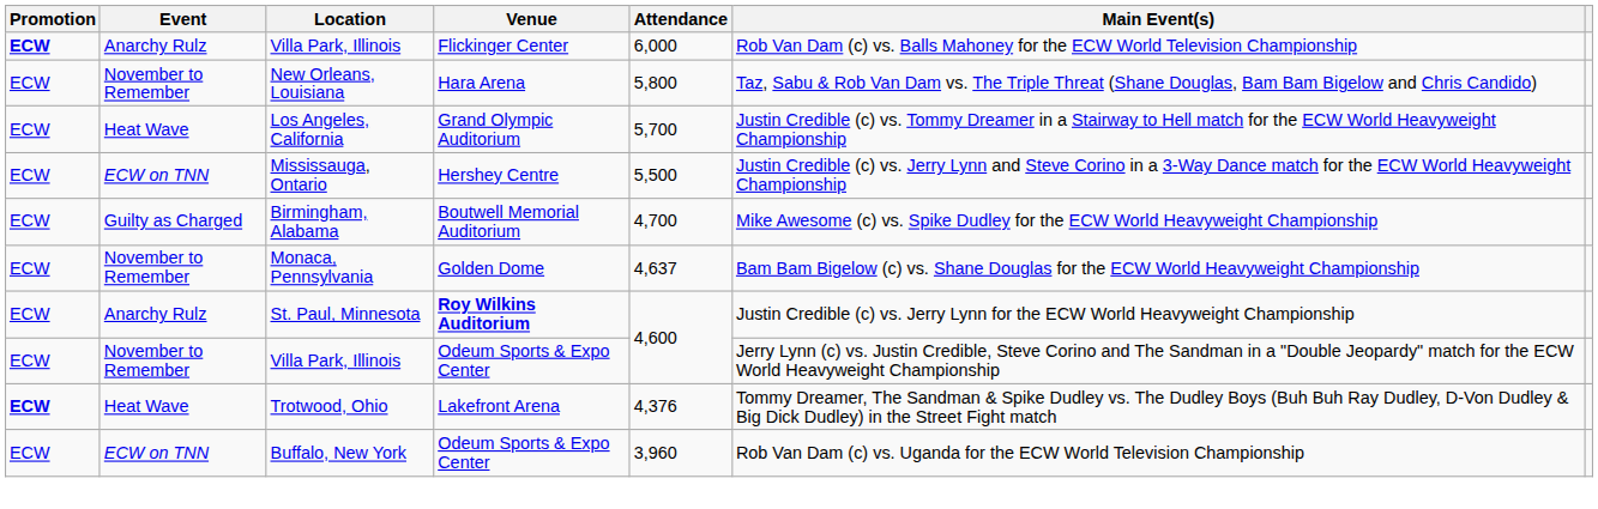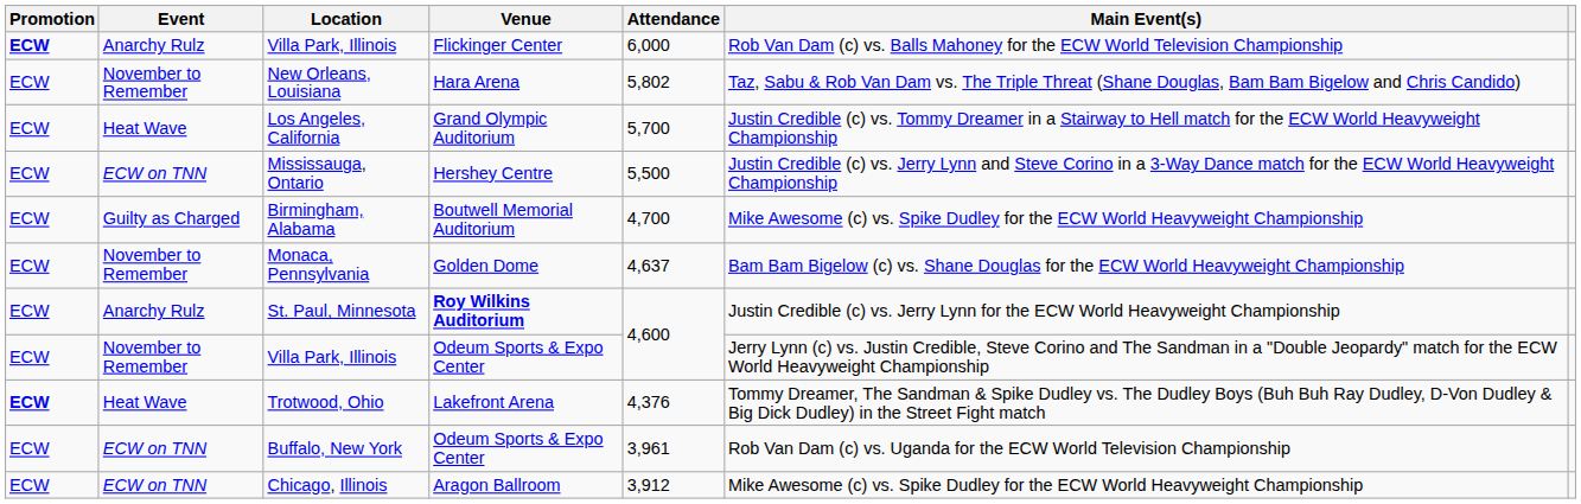New Orleans, Louisiana | Attendance: 5,800 -> 5,802
Buffalo, New York | Attendance: 3,960 -> 3,961
+ row: ECW | ECW on TNN | Chicago, Illinois | Aragon Ballroom | 3,912 | Mike Awesome (c) vs. Spike Dudley for the ECW World Heavyweight Championship
